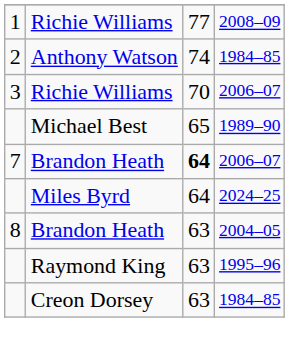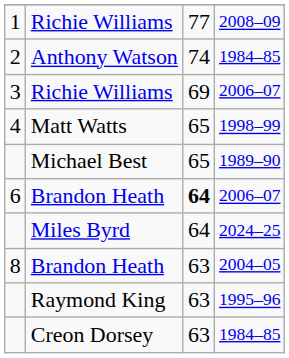Richie Williams / 2006–07 | column 3: 70 -> 69
+ row: 4 | Matt Watts | 65 | 1998–99
Brandon Heath / 2006–07 | column 1: 7 -> 6
